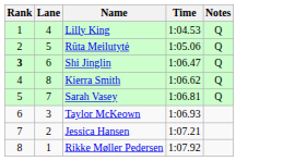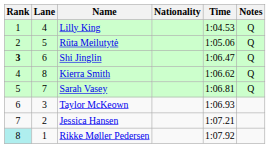+ column: Nationality
Rikke Møller Pedersen | Rank: no background -> paleturquoise background
